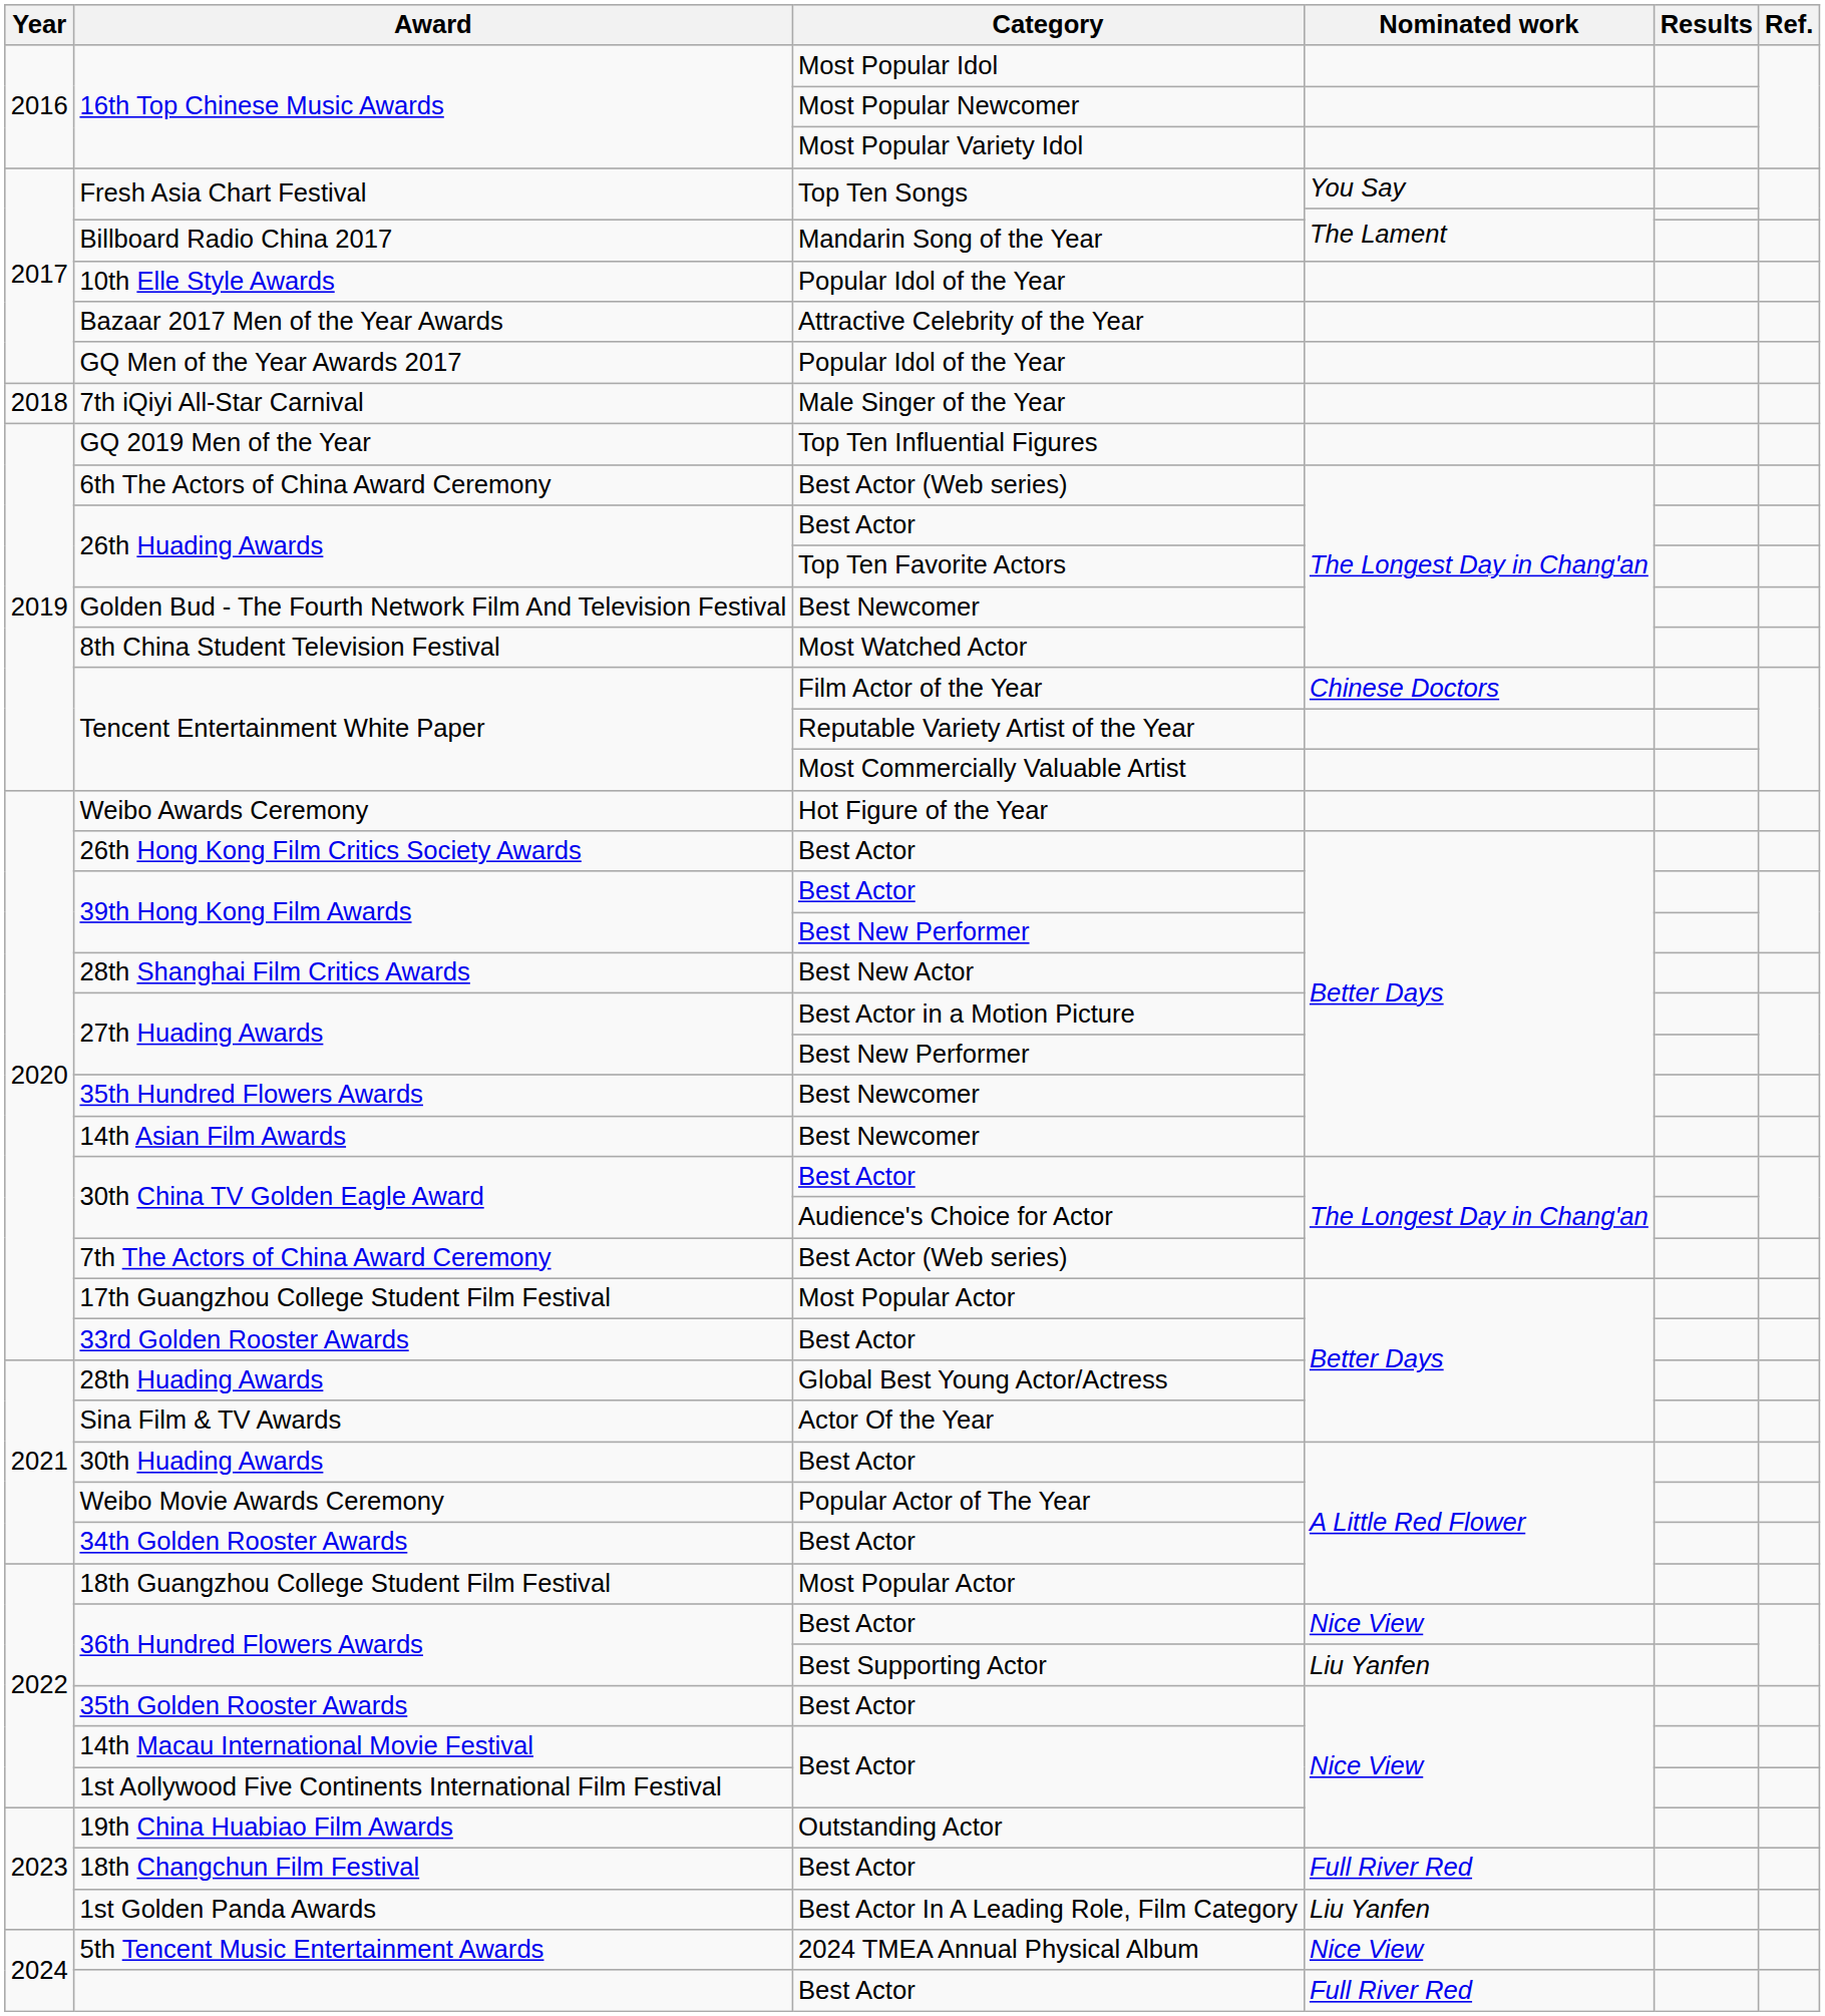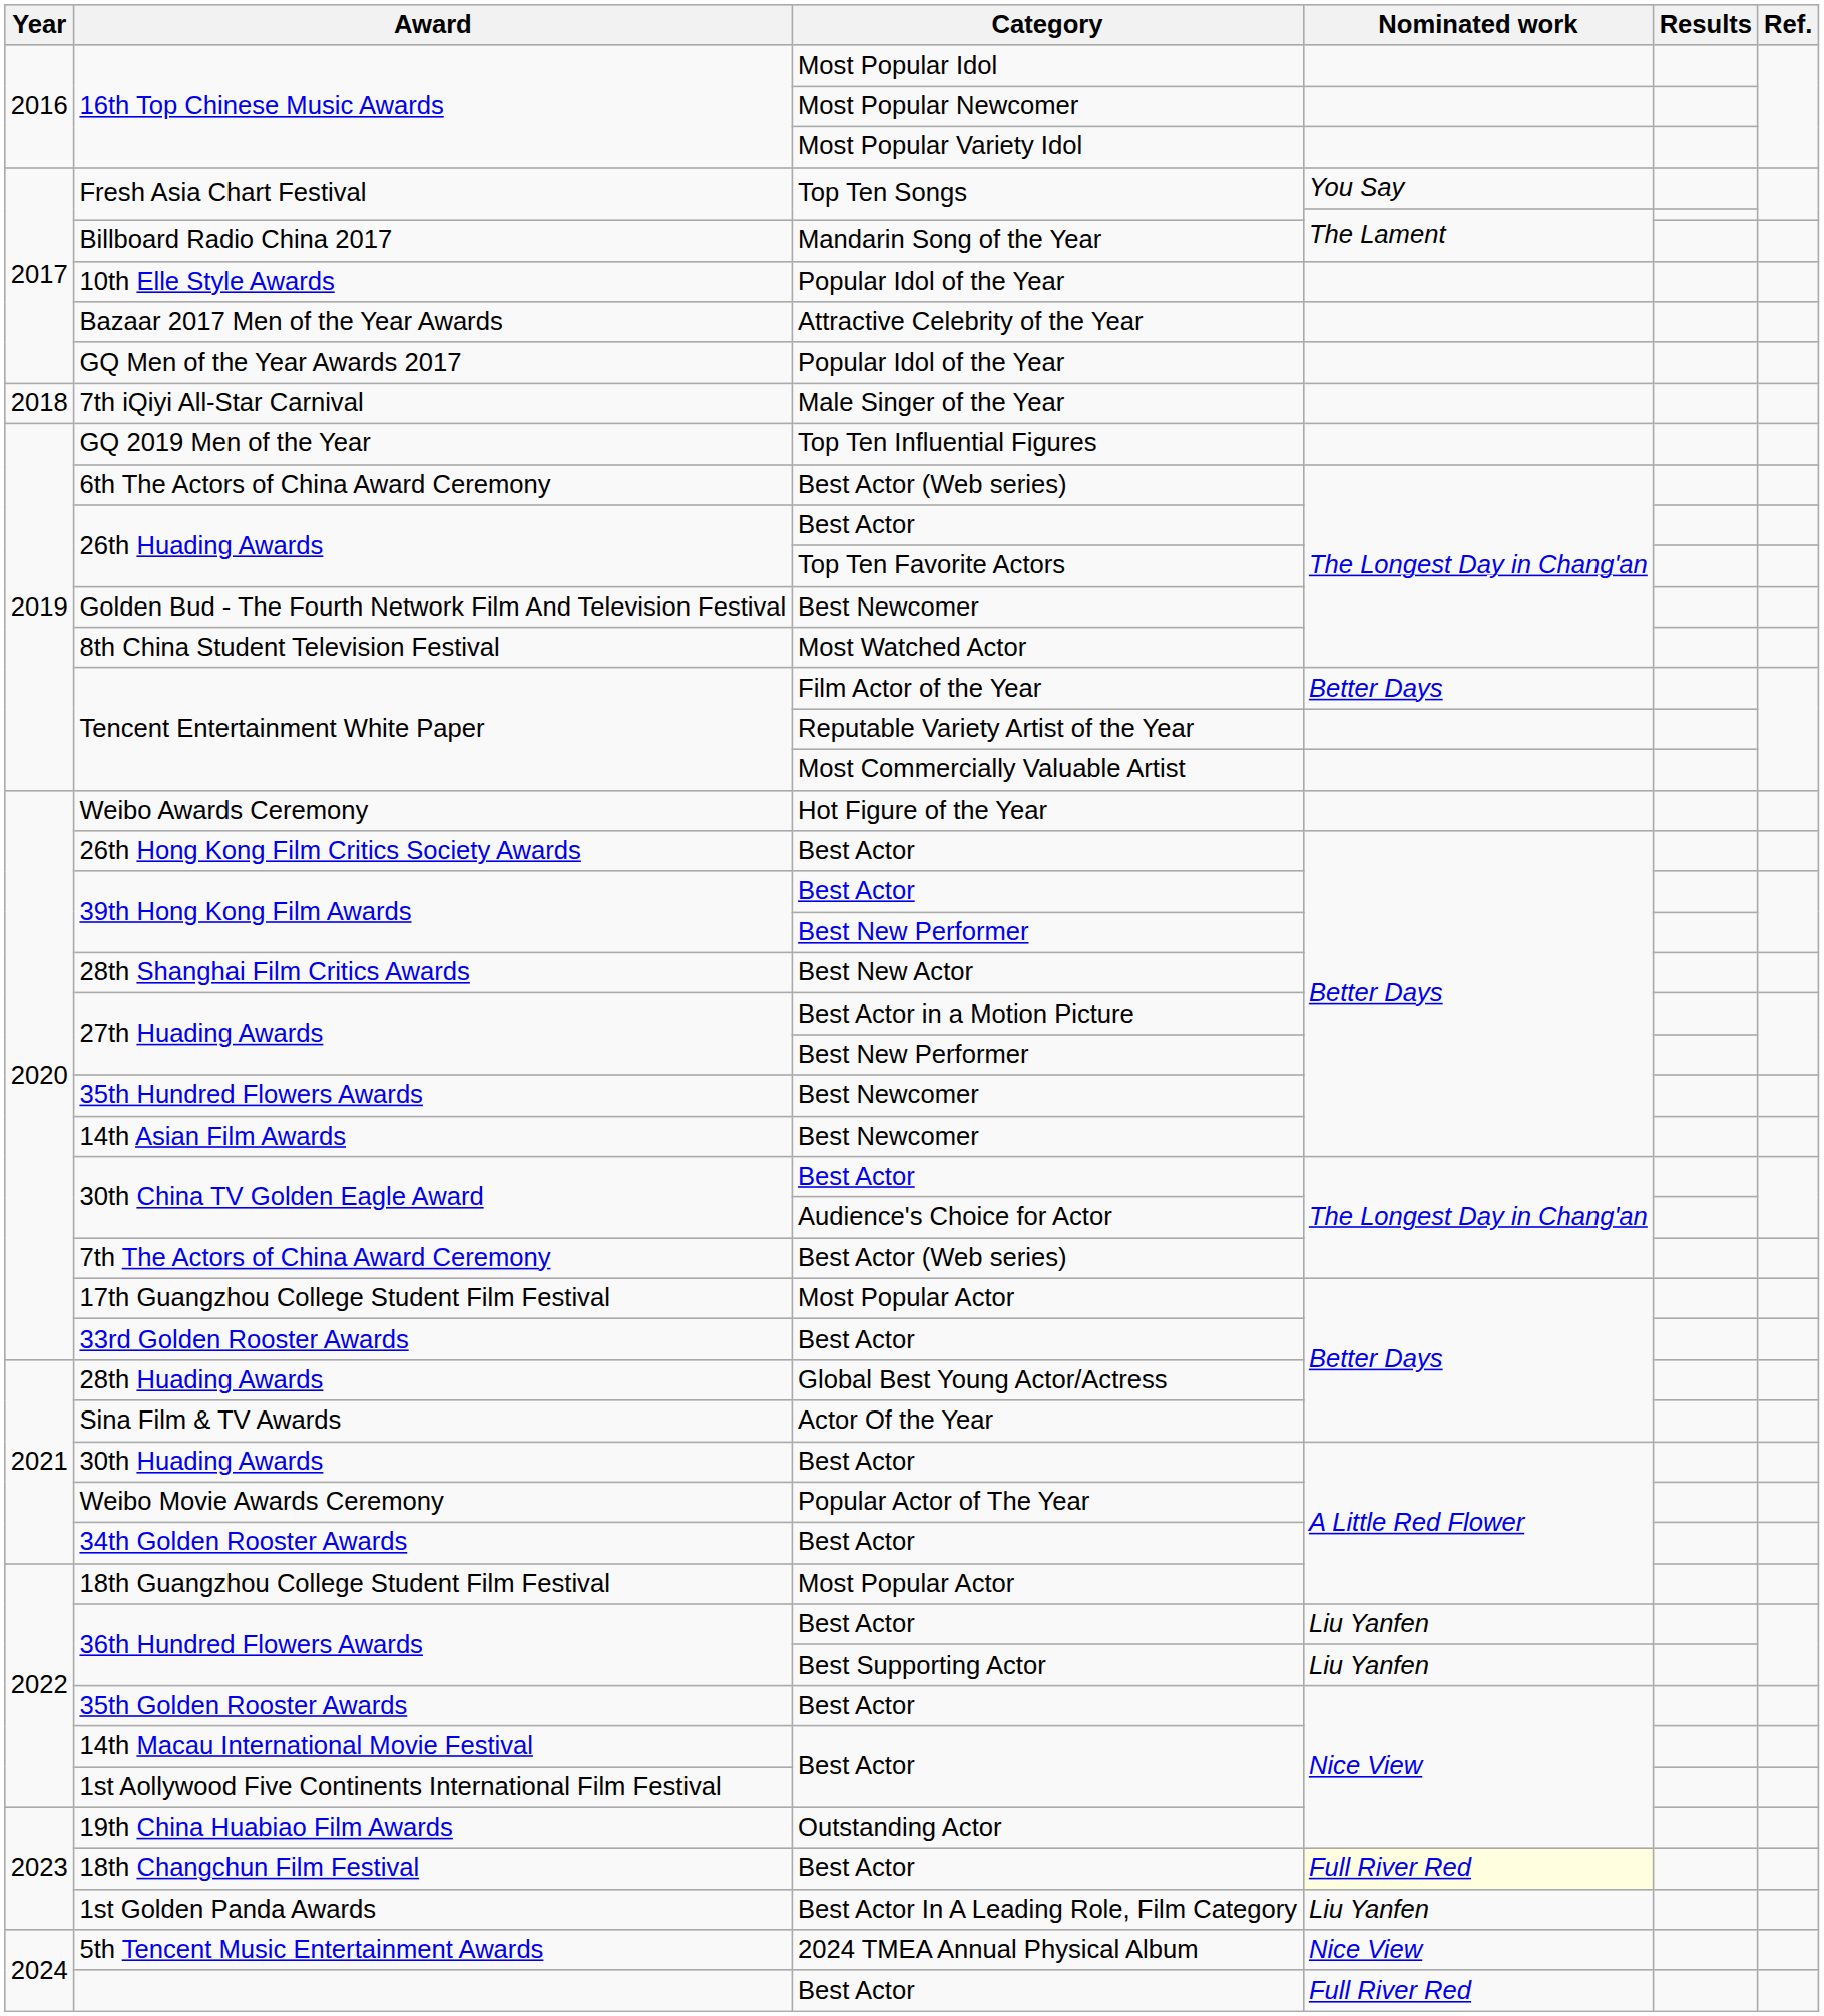Tencent Entertainment White Paper / Film Actor of the Year | Nominated work: Chinese Doctors -> Better Days
36th Hundred Flowers Awards / Best Actor | Nominated work: Nice View -> Liu Yanfen
18th Changchun Film Festival | Nominated work: no background -> lightyellow background
